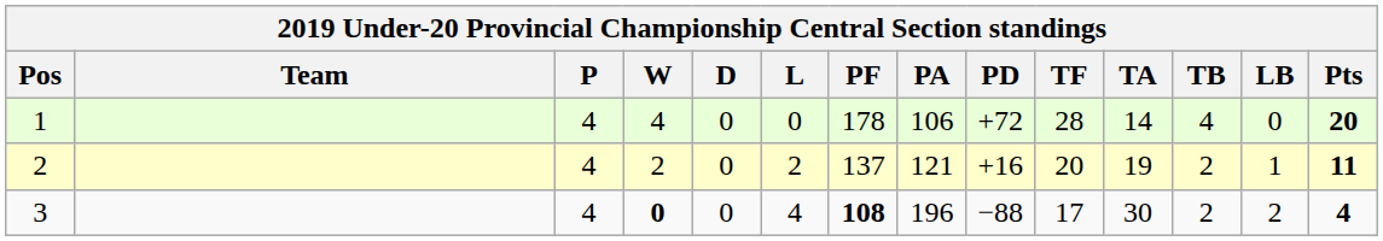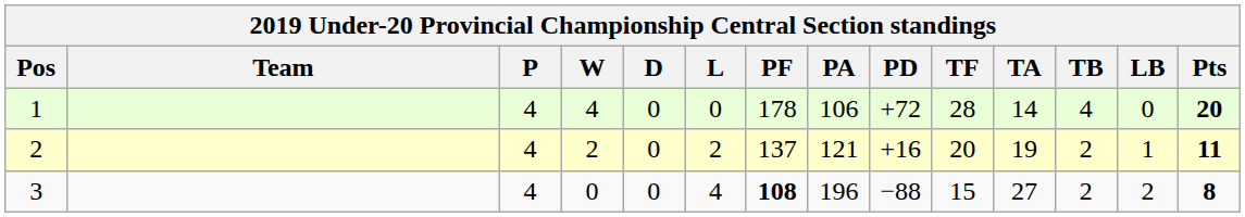3 | W: bold -> normal
3 | TF: 17 -> 15
3 | TA: 30 -> 27
3 | Pts: 4 -> 8
